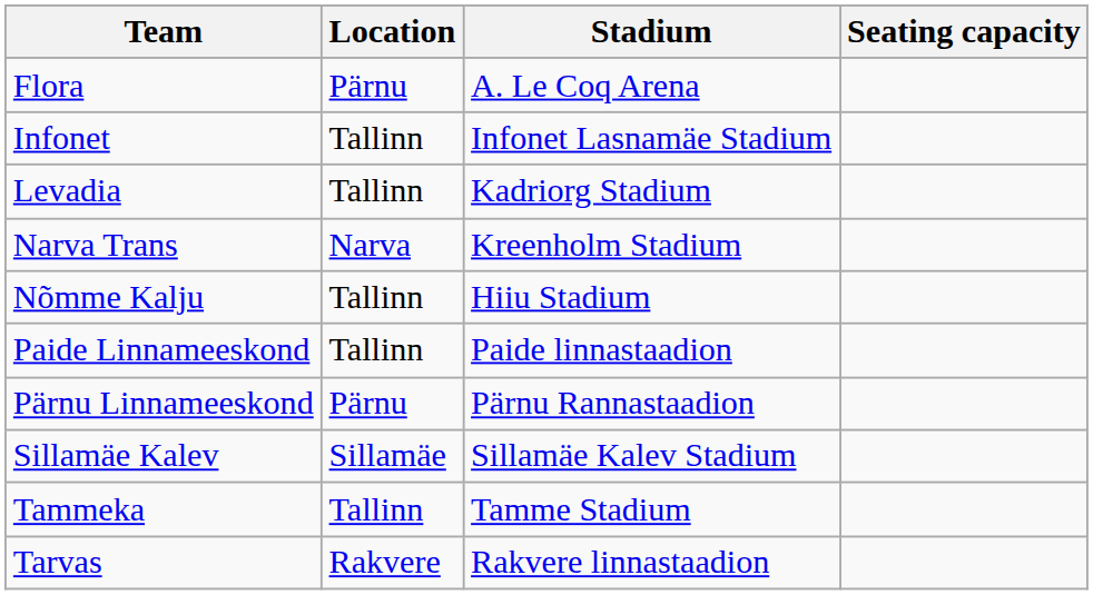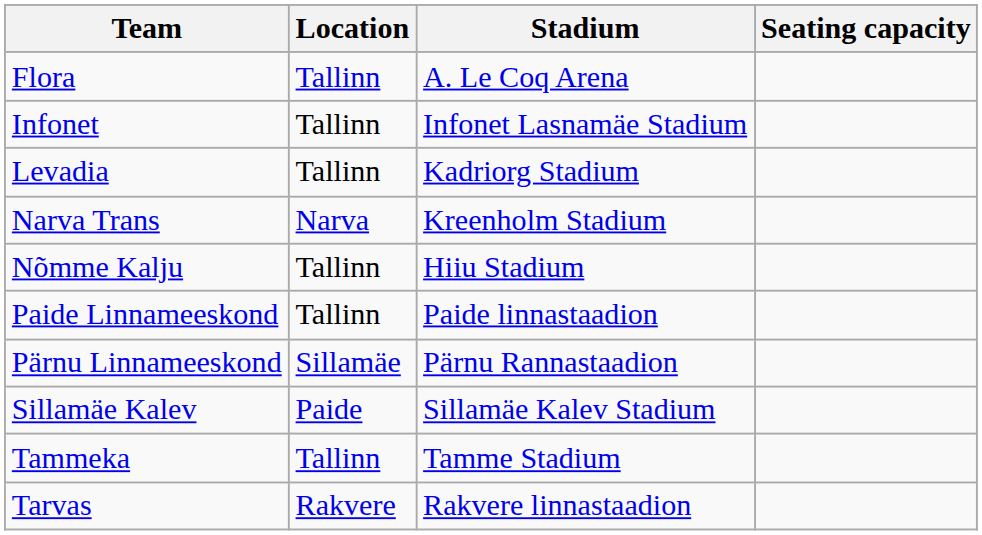Flora | Location: Pärnu -> Tallinn
Pärnu Linnameeskond | Location: Pärnu -> Sillamäe
Sillamäe Kalev | Location: Sillamäe -> Paide
